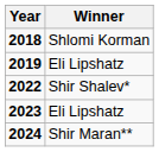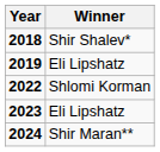2018 | Winner: Shlomi Korman -> Shir Shalev*
2022 | Winner: Shir Shalev* -> Shlomi Korman
